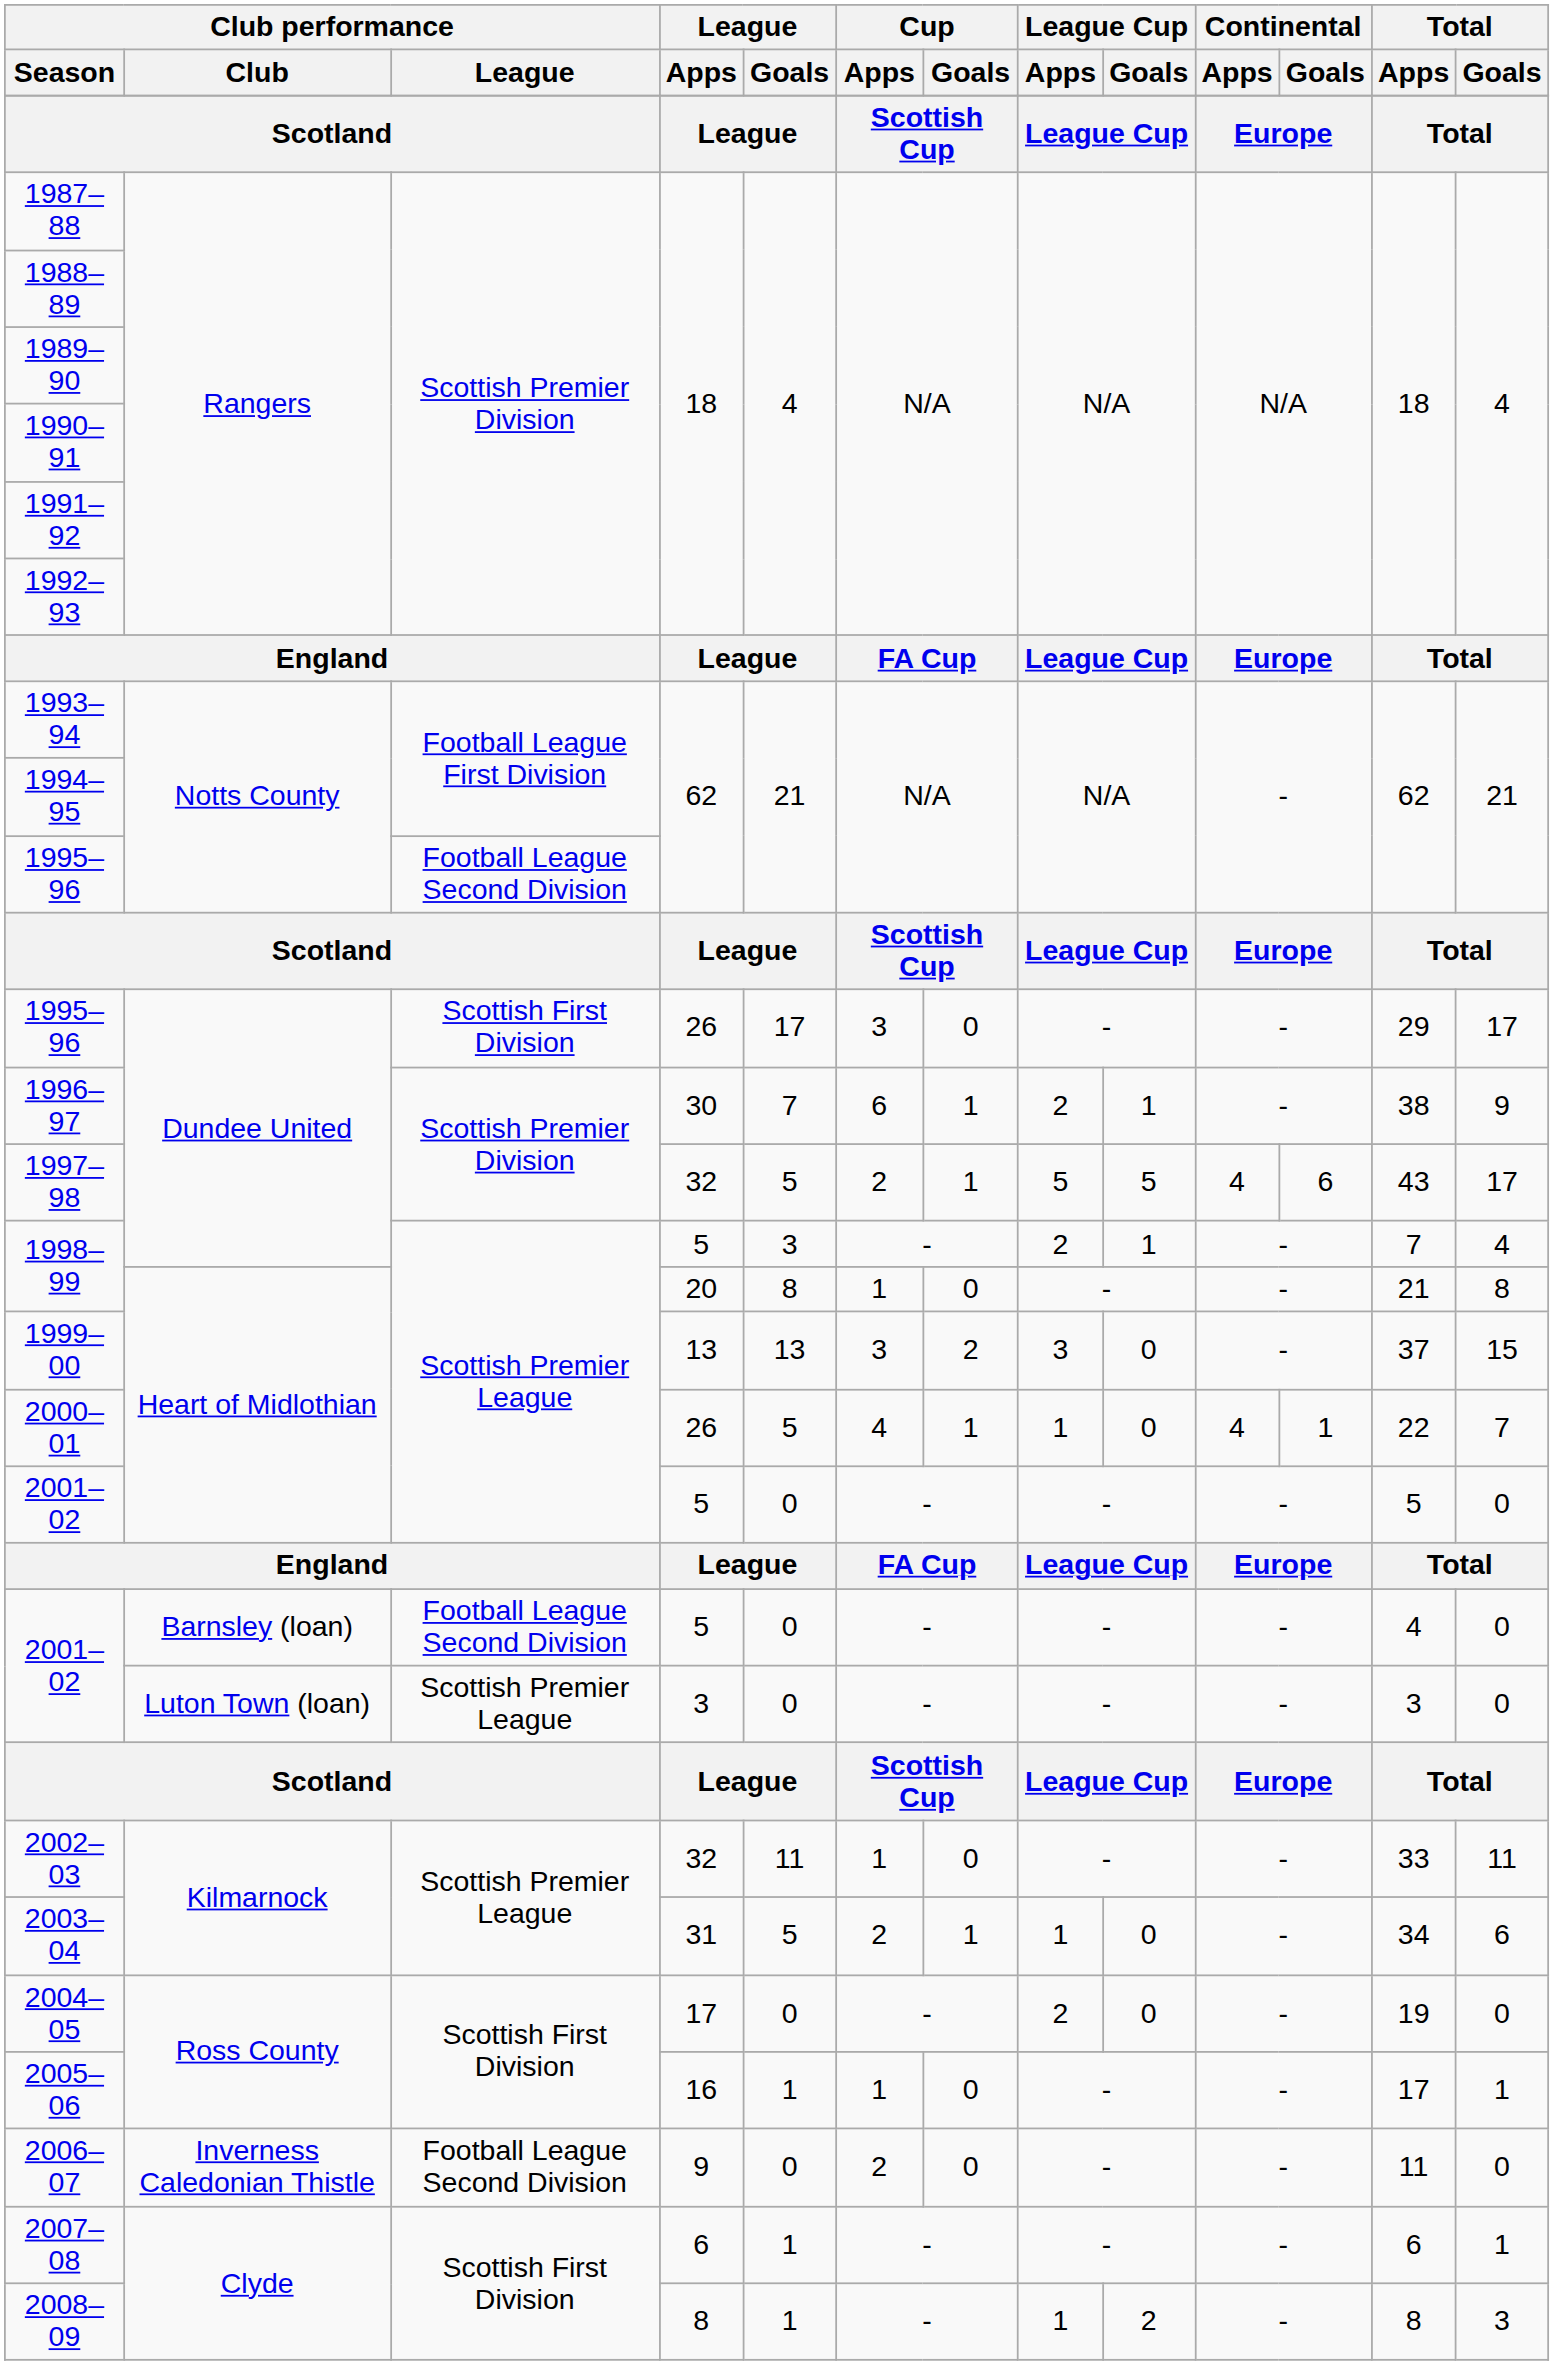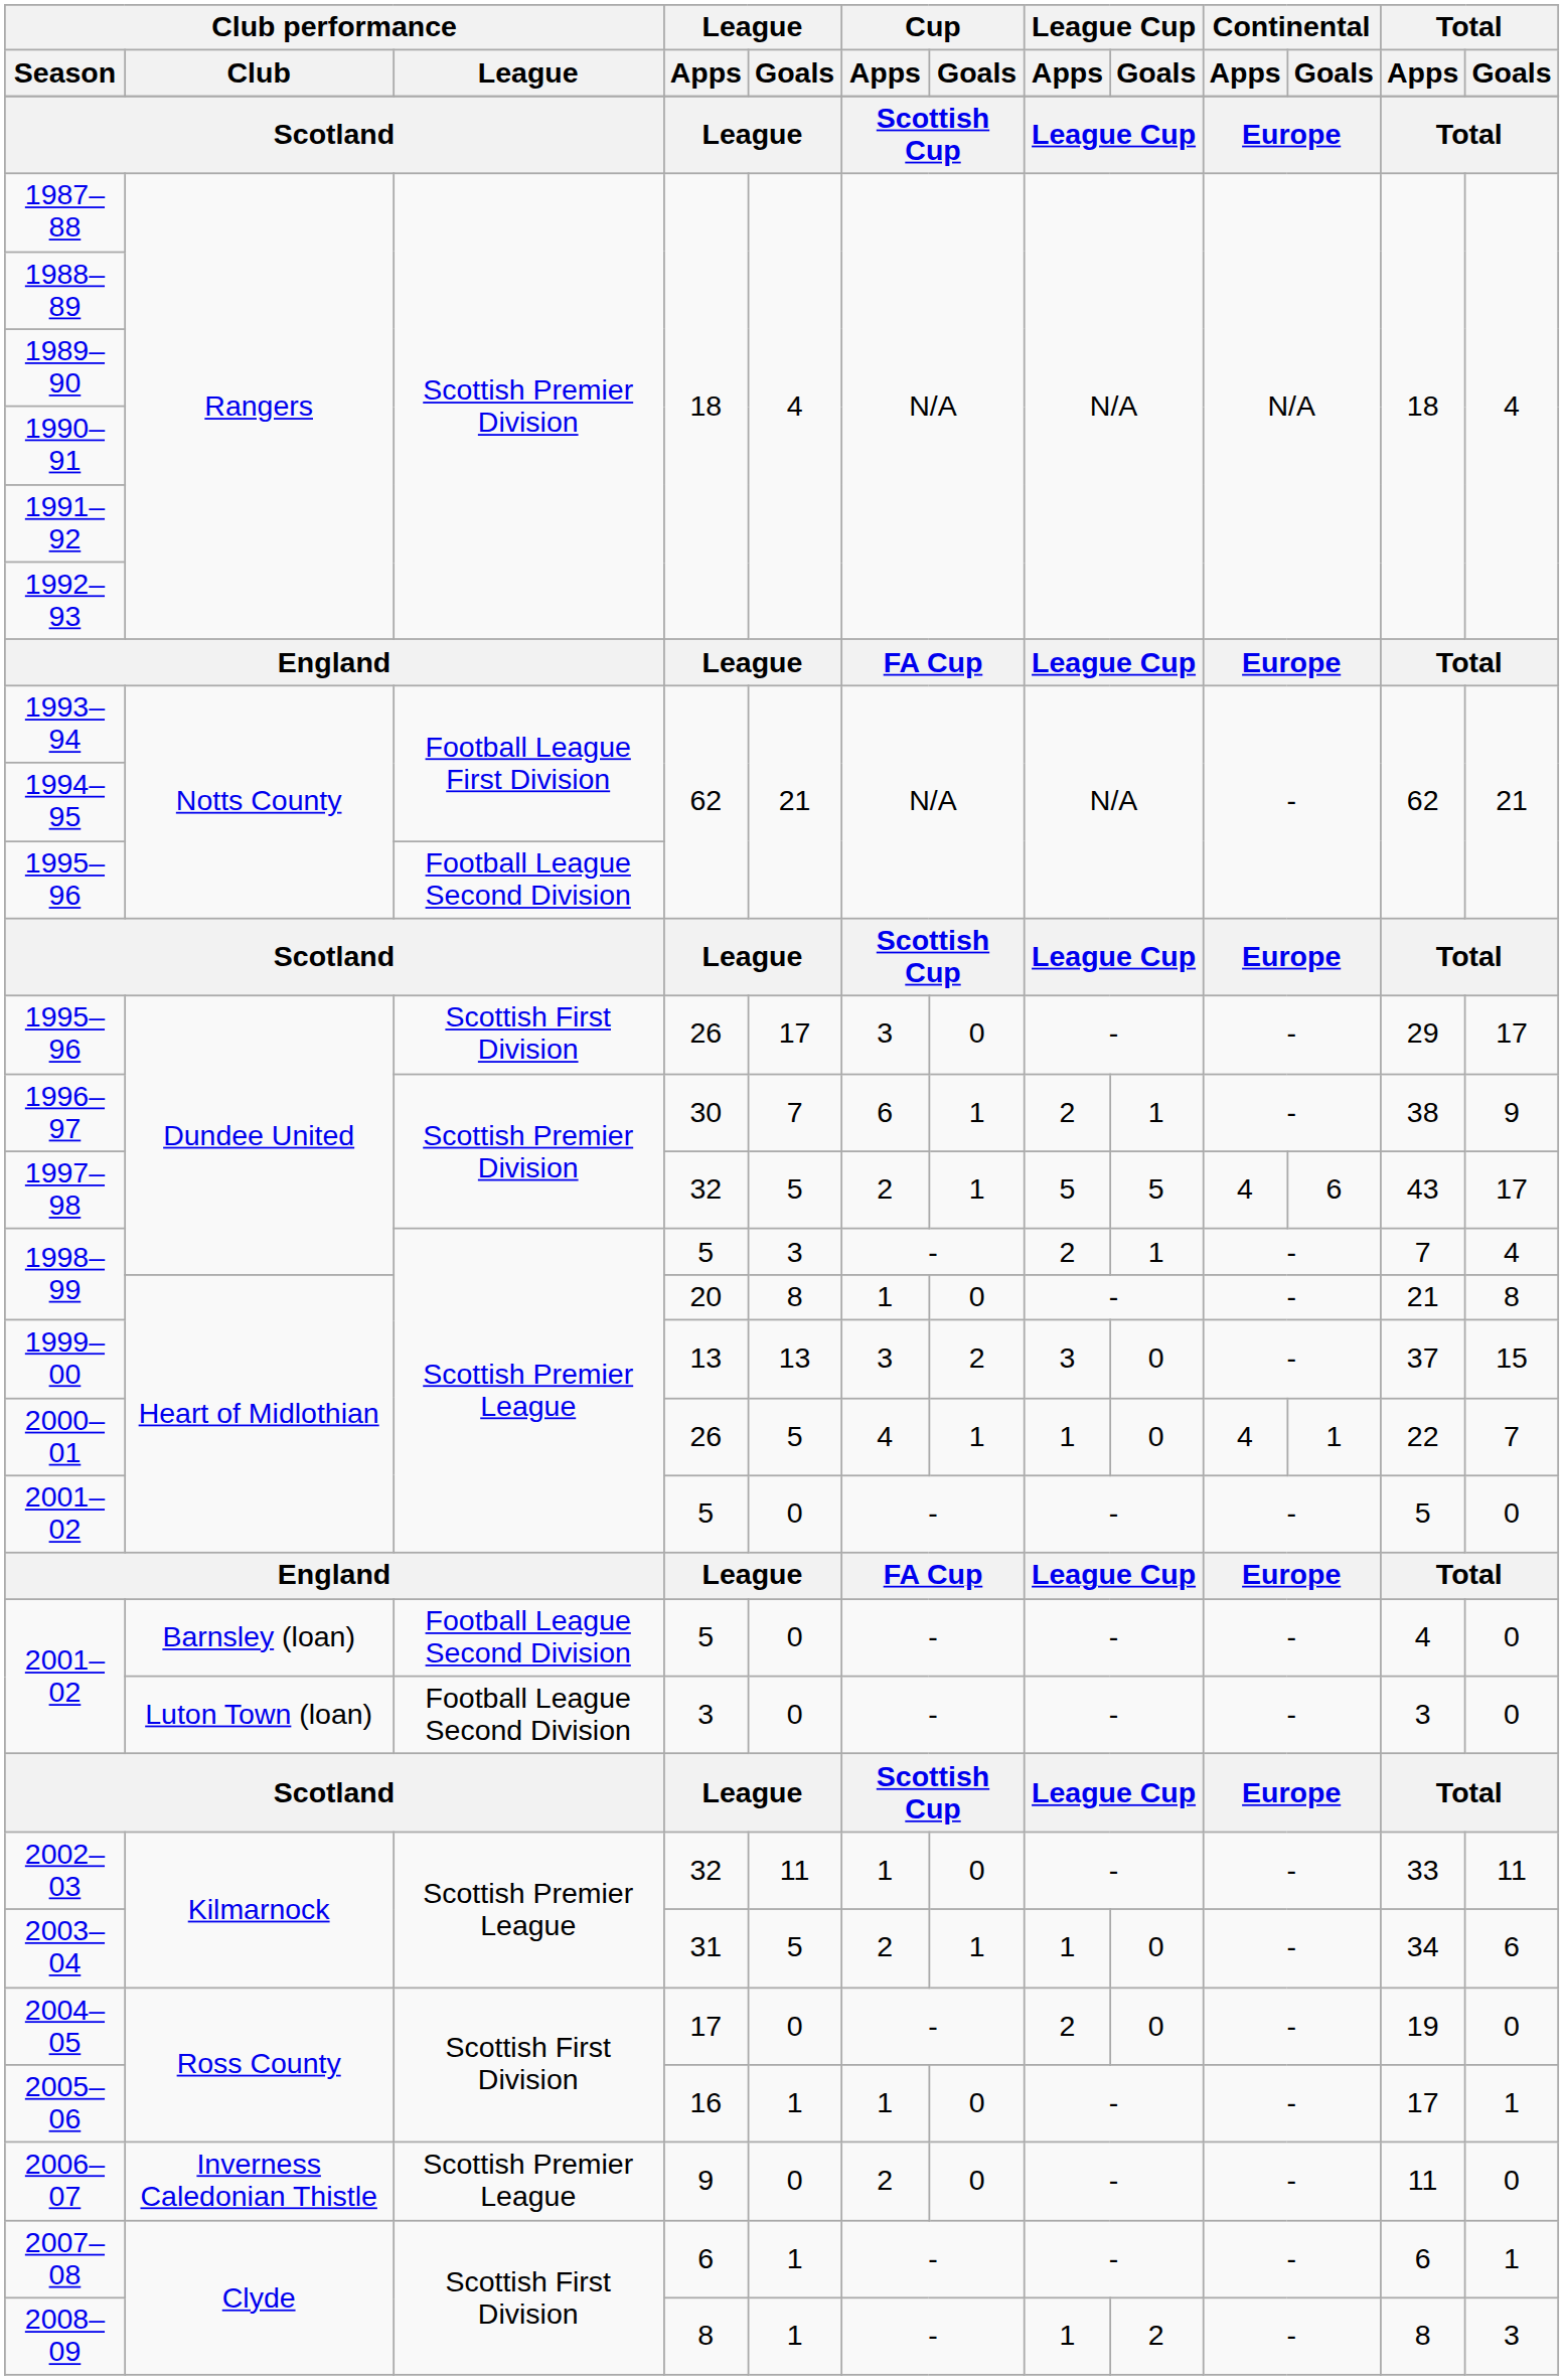2001–02 / Luton Town (loan) | Club performance / League: Scottish Premier League -> Football League Second Division
2006–07 | Club performance / League: Football League Second Division -> Scottish Premier League
